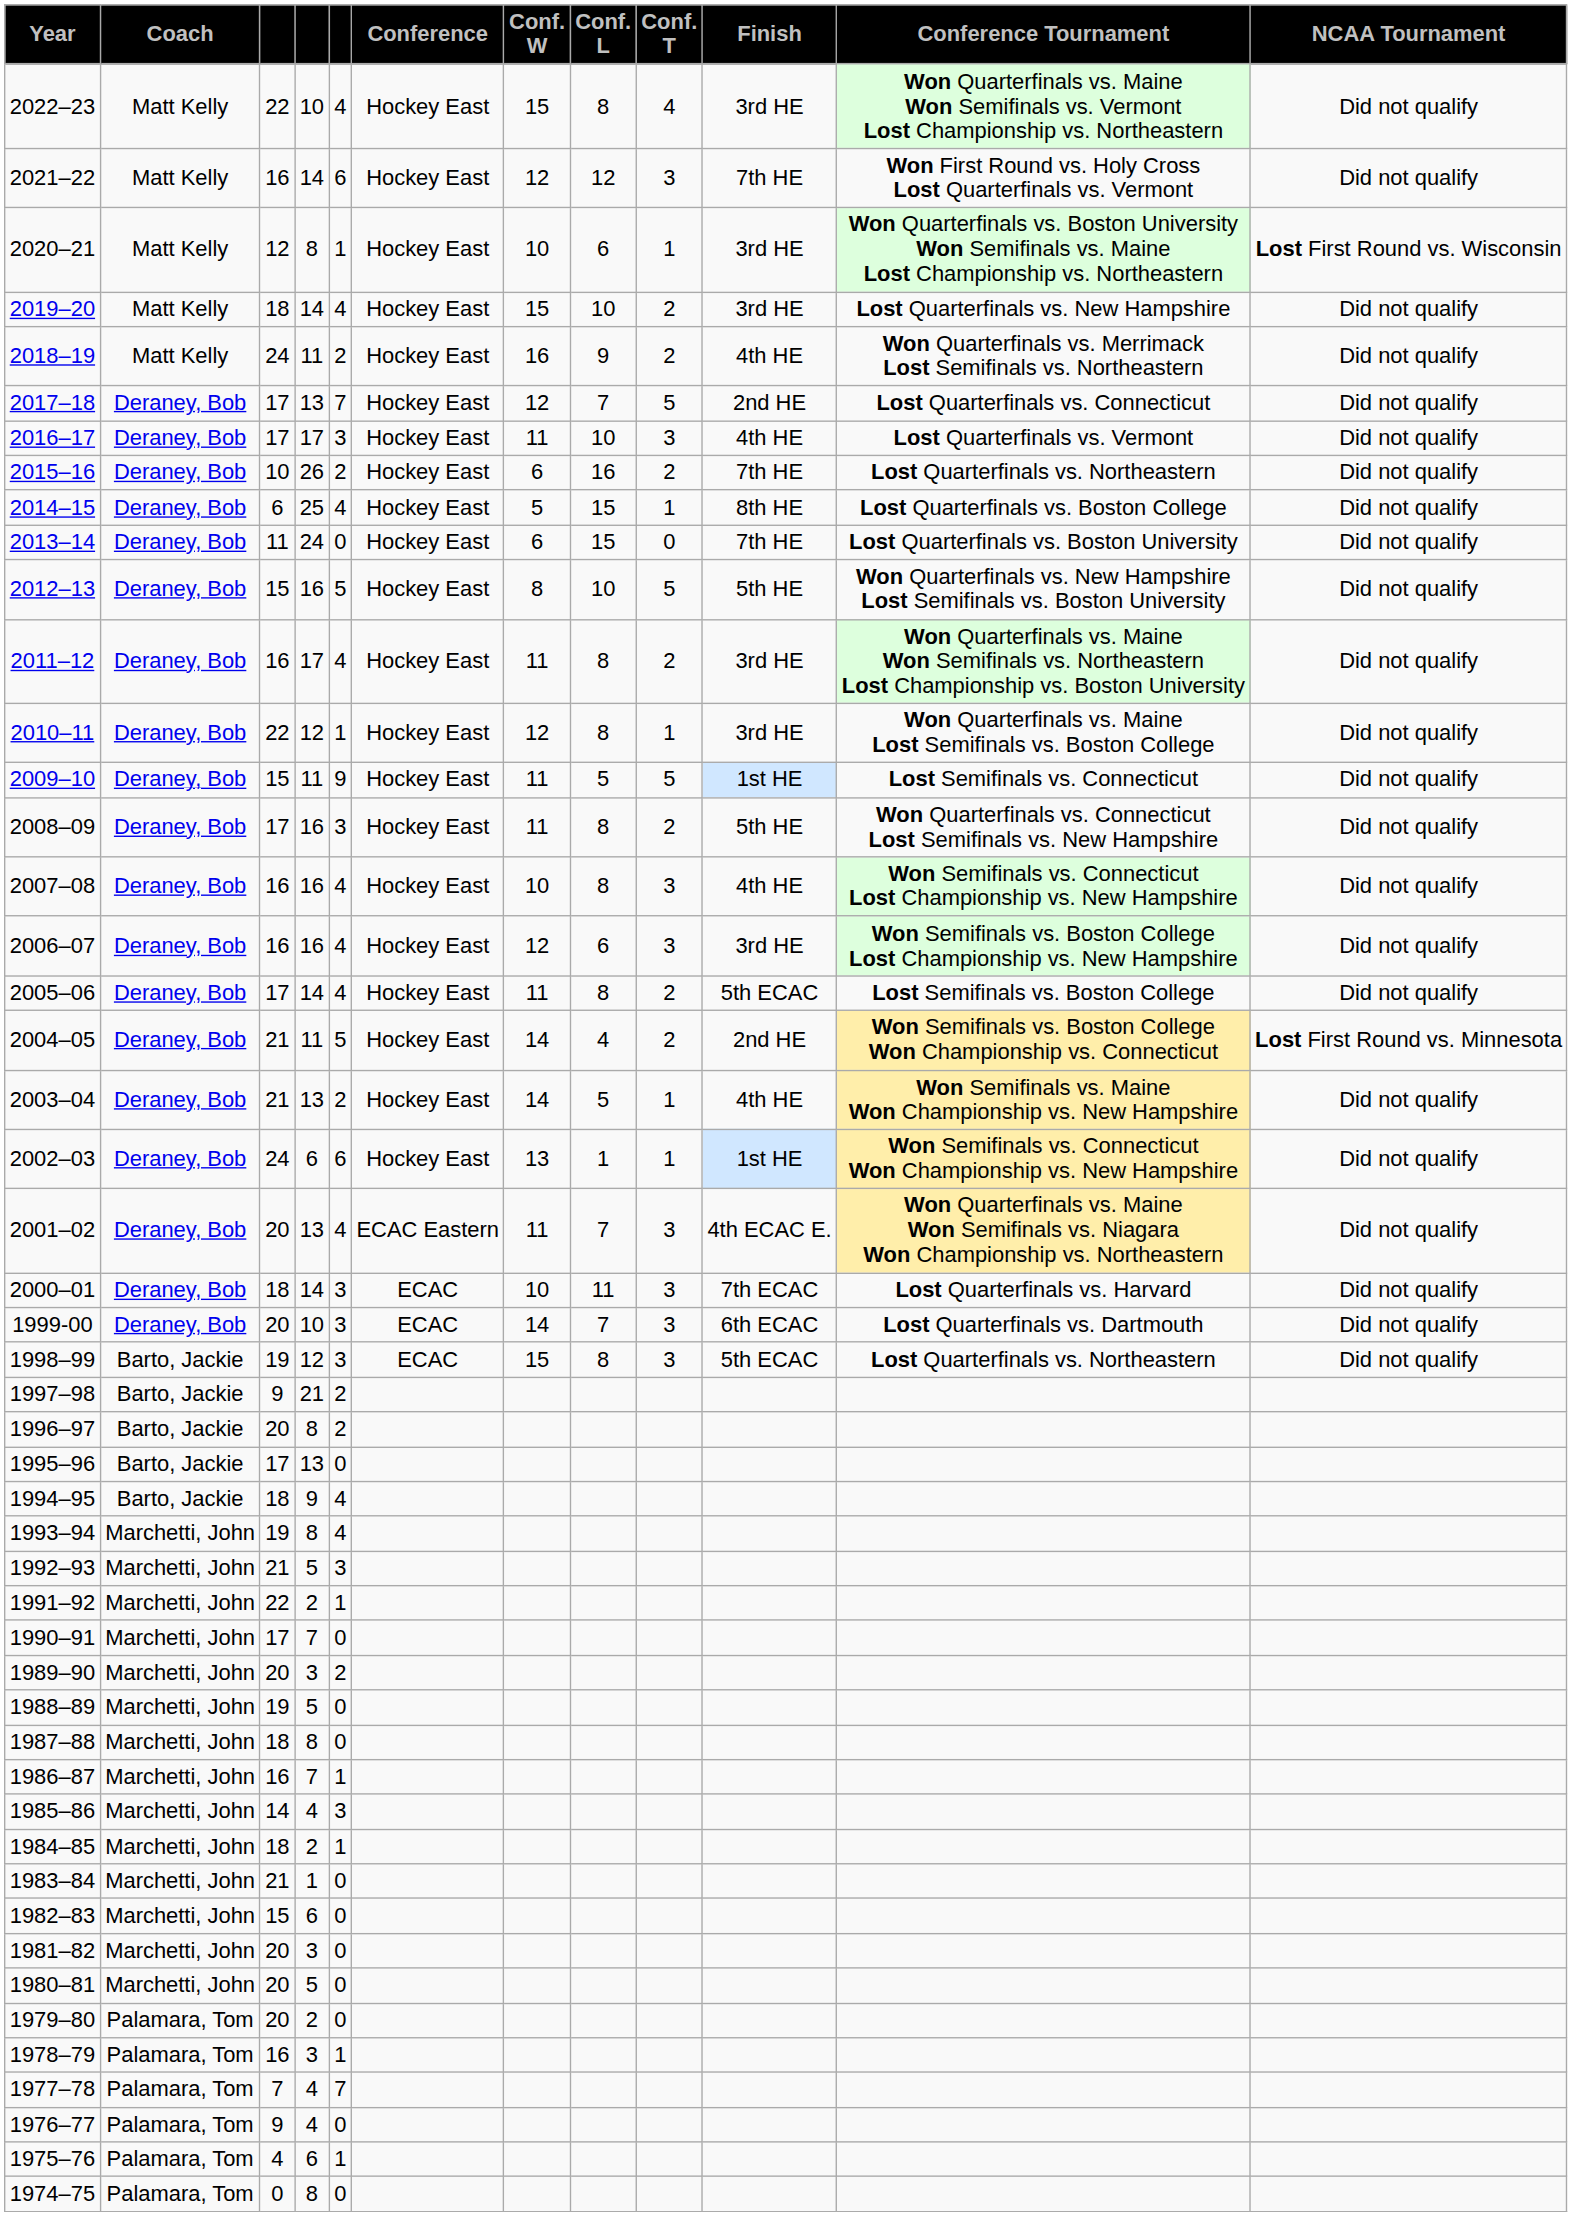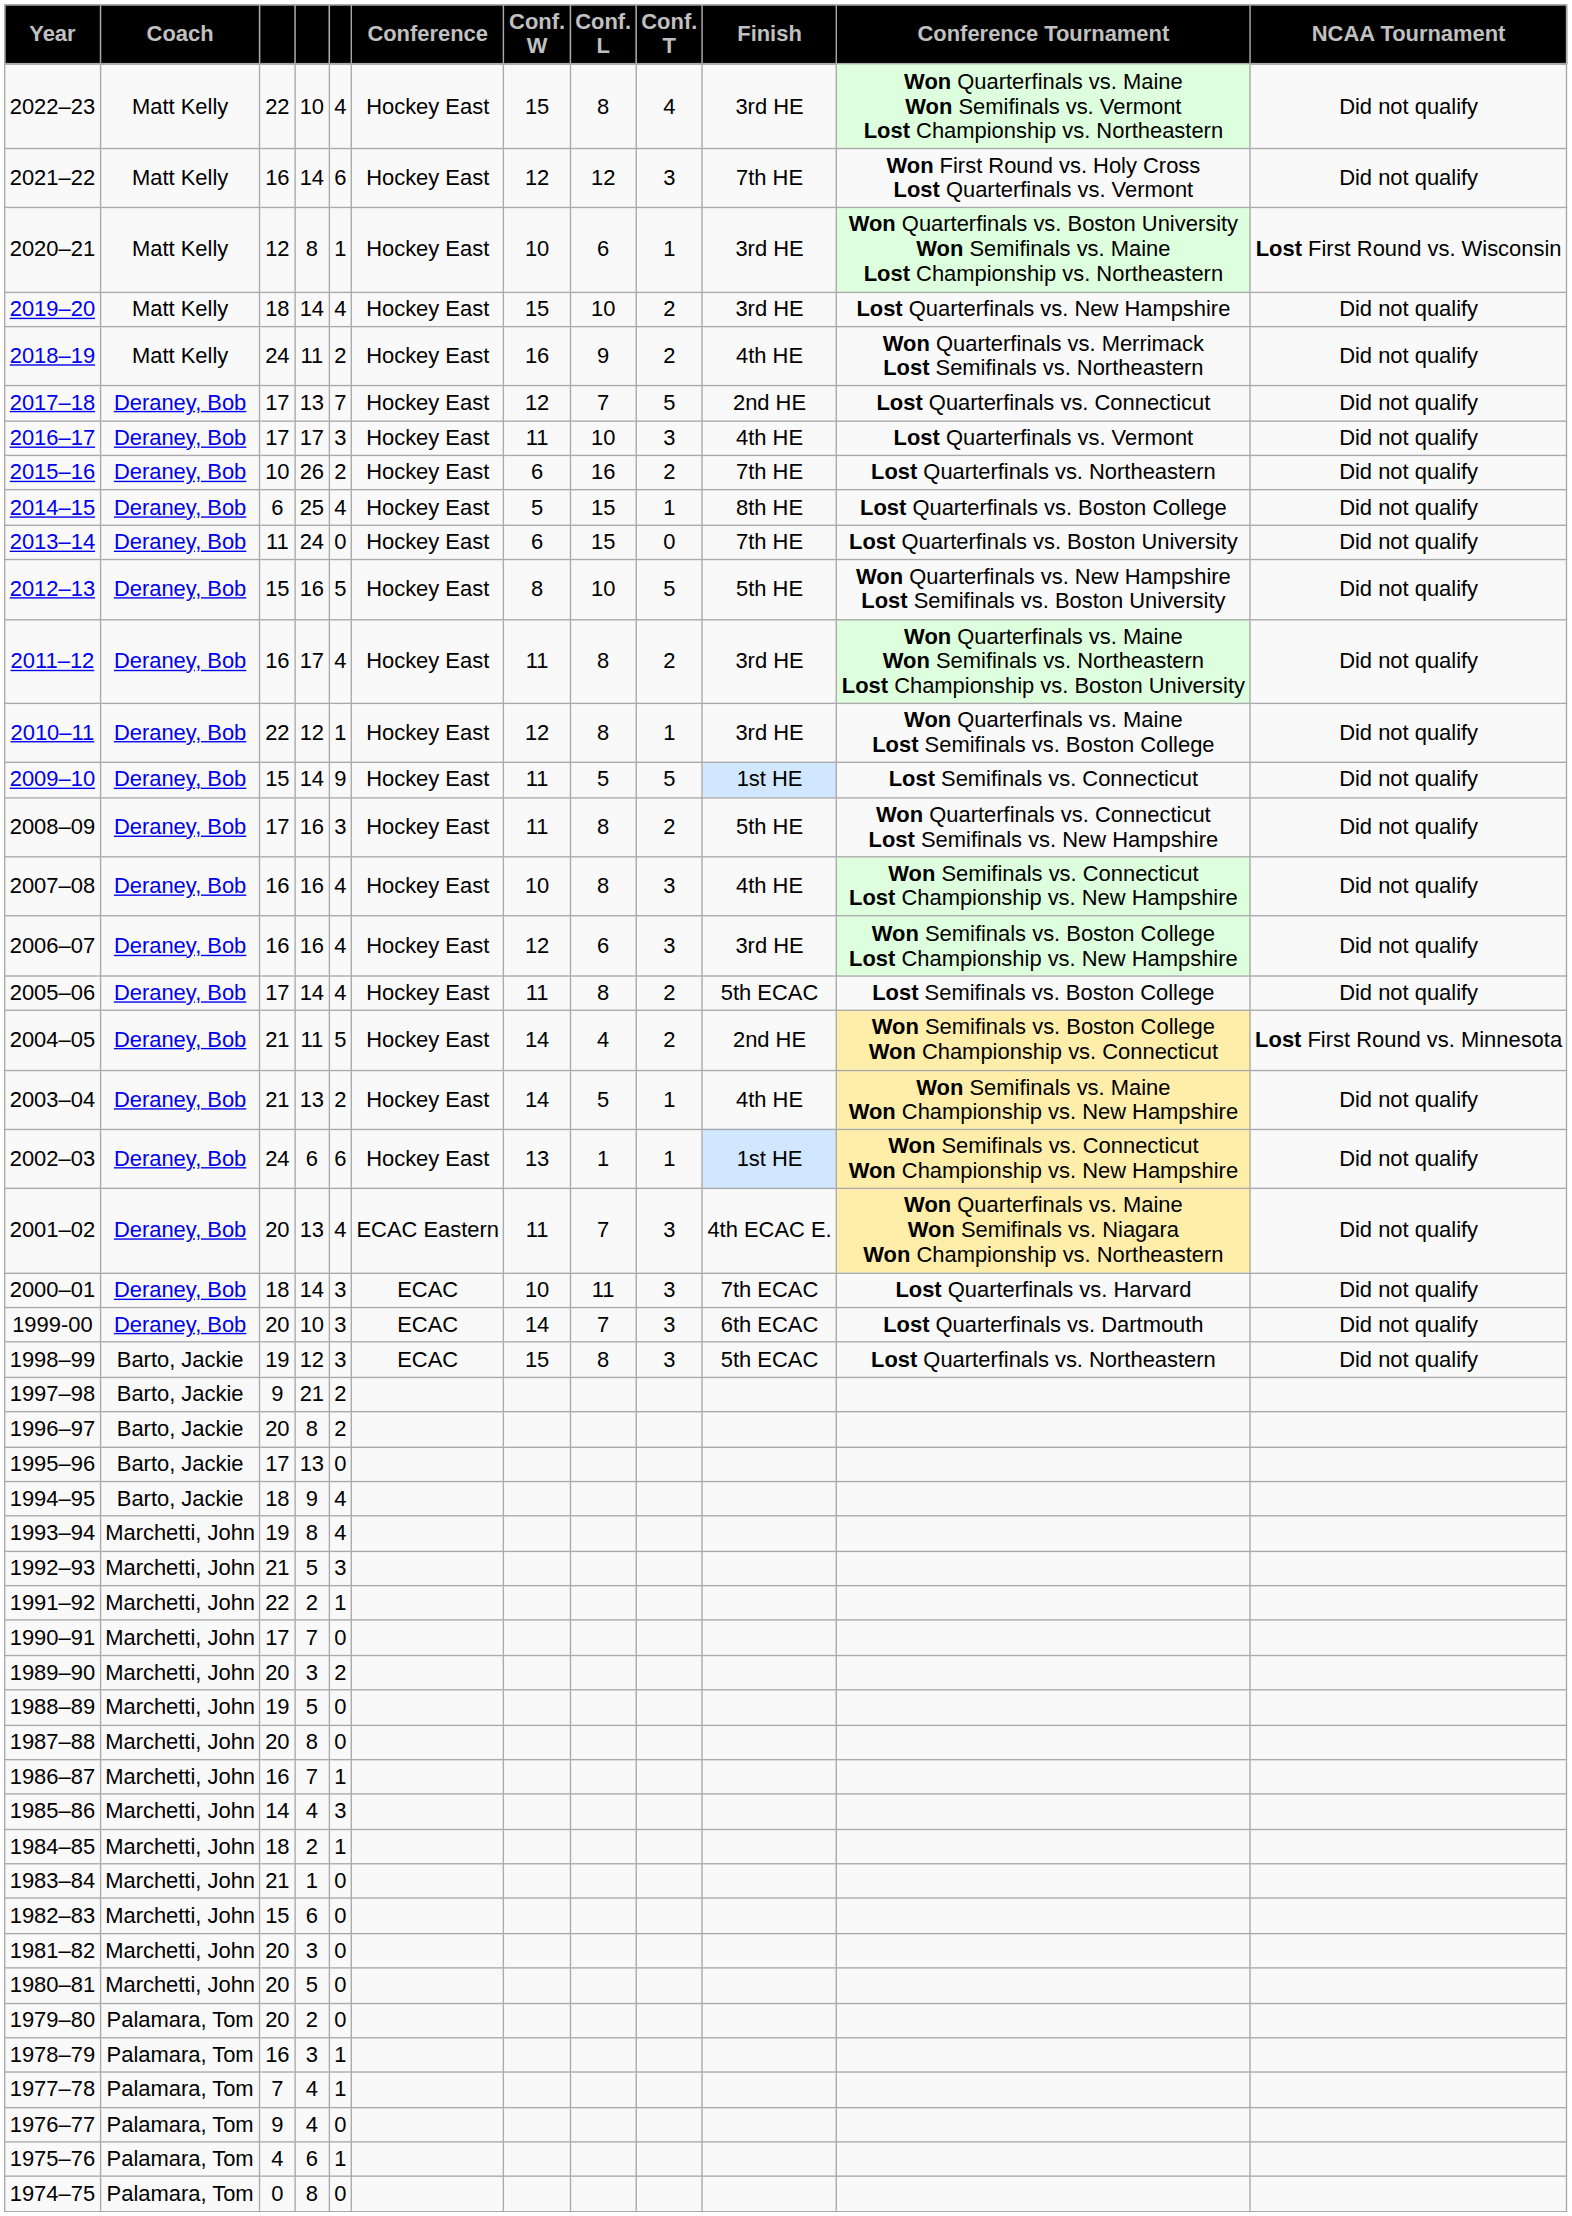2009–10 | column 4: 11 -> 14
1987–88 | column 3: 18 -> 20
1977–78 | column 5: 7 -> 1
